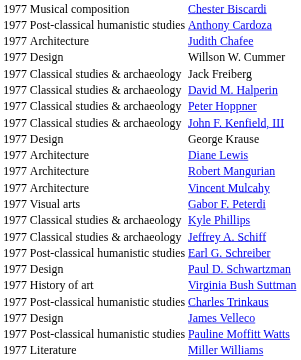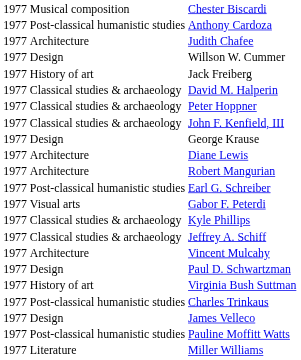Jack Freiberg | column 2: Classical studies & archaeology -> History of art
rows swapped: Vincent Mulcahy <-> Earl G. Schreiber
